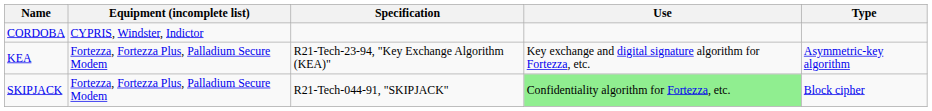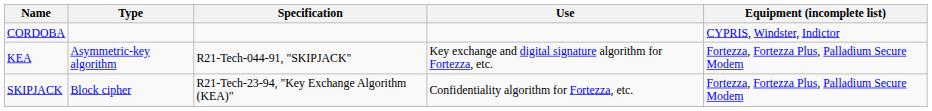columns swapped: Type <-> Equipment (incomplete list)
KEA | Specification: R21-Tech-23-94, "Key Exchange Algorithm (KEA)" -> R21-Tech-044-91, "SKIPJACK"
SKIPJACK | Specification: R21-Tech-044-91, "SKIPJACK" -> R21-Tech-23-94, "Key Exchange Algorithm (KEA)"
SKIPJACK | Use: lightgreen background -> no background
